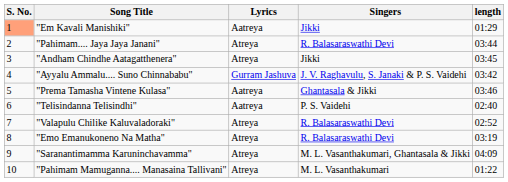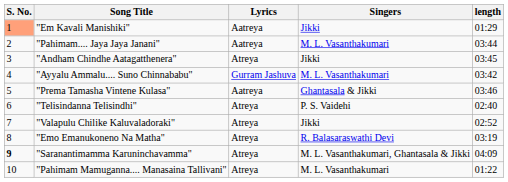"Pahimam.... Jaya Jaya Janani" | Lyrics: Atreya -> Aatreya
"Pahimam.... Jaya Jaya Janani" | Singers: R. Balasaraswathi Devi -> M. L. Vasanthakumari
"Ayyalu Ammalu.... Suno Chinnababu" | Singers: J. V. Raghavulu, S. Janaki & P. S. Vaidehi -> M. L. Vasanthakumari
"Telisindanna Telisindhi" | Lyrics: Aatreya -> Atreya
"Valapulu Chilike Kaluvaladoraki" | Singers: R. Balasaraswathi Devi -> Jikki
"Saranantimamma Karuninchavamma" | S. No.: normal -> bold
